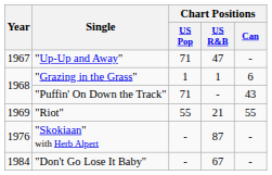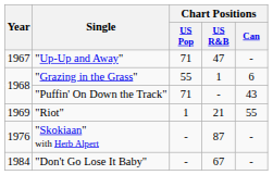"Grazing in the Grass" | Chart Positions / US Pop: 1 -> 55
"Riot" | Chart Positions / US Pop: 55 -> 1
